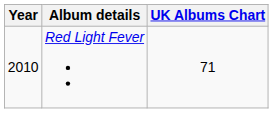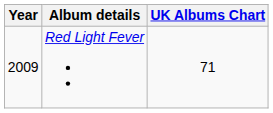Red Light Fever | Year: 2010 -> 2009
